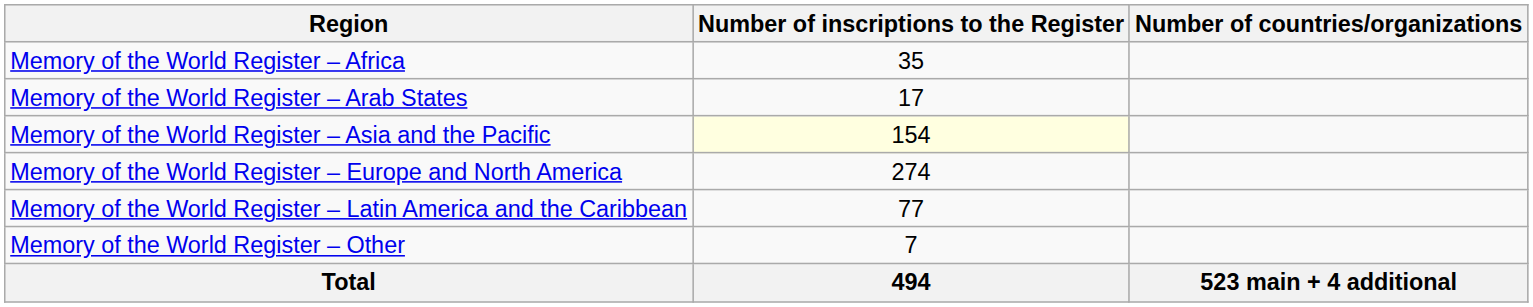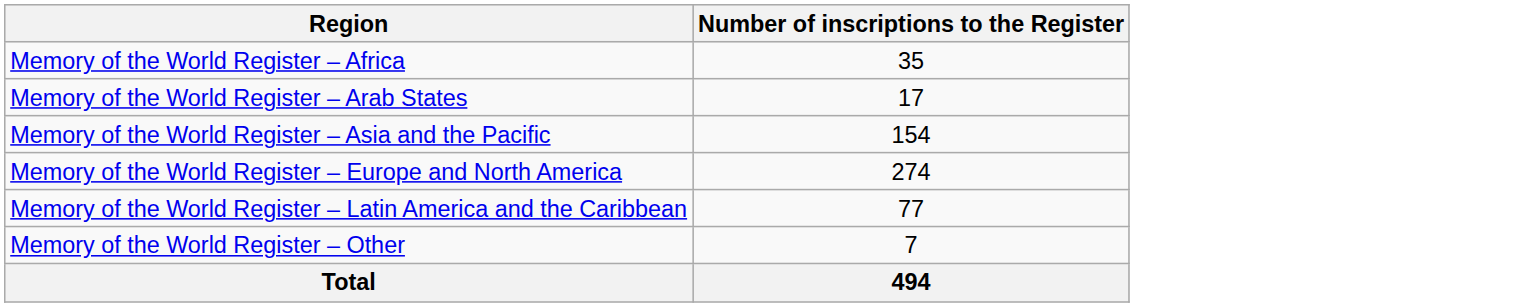- column: Number of countries/organizations | 523 main + 4 additional
Memory of the World Register – Asia and the Pacific | Number of inscriptions to the Register: lightyellow background -> no background
